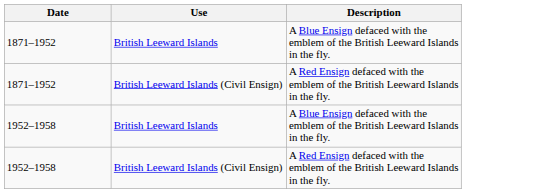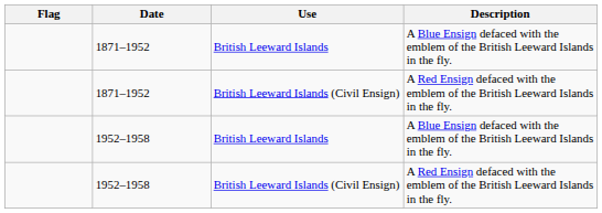+ column: Flag
